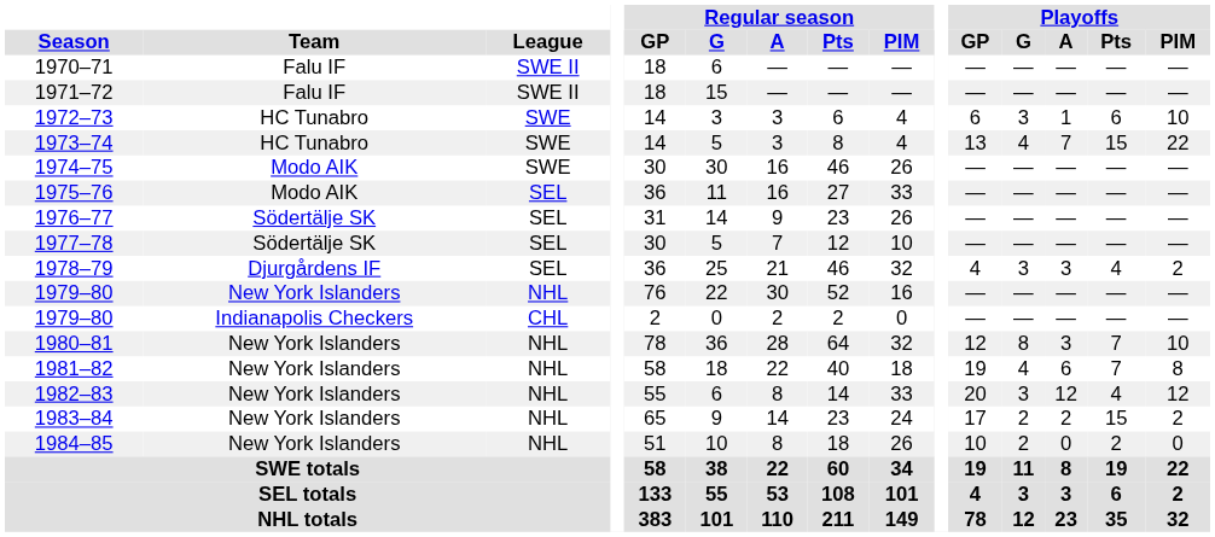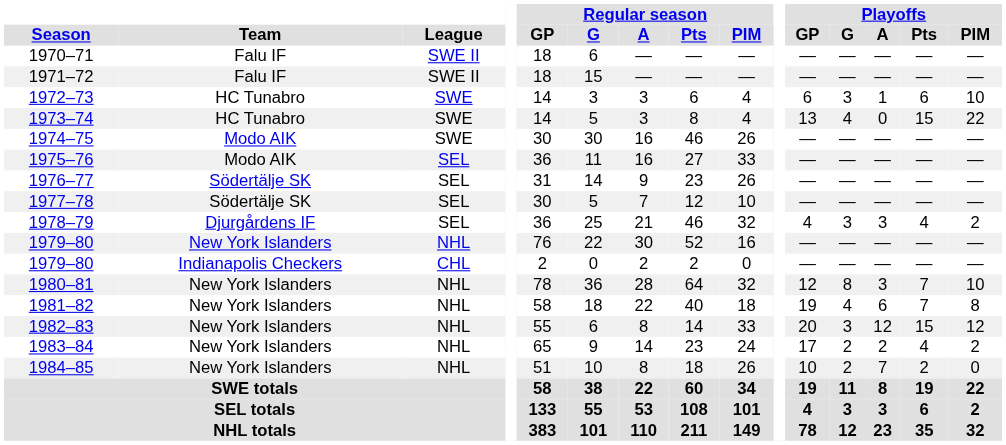1973–74 | Playoffs / A: 7 -> 0
1982–83 | Playoffs / Pts: 4 -> 15
1983–84 | Playoffs / Pts: 15 -> 4
1984–85 | Playoffs / A: 0 -> 7
